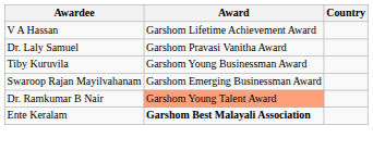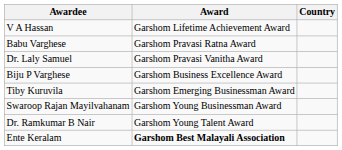+ row: Babu Varghese | Garshom Pravasi Ratna Award
+ row: Biju P Varghese | Garshom Business Excellence Award
Tiby Kuruvila | Award: Garshom Young Businessman Award -> Garshom Emerging Businessman Award
Swaroop Rajan Mayilvahanam | Award: Garshom Emerging Businessman Award -> Garshom Young Businessman Award
Dr. Ramkumar B Nair | Award: lightsalmon background -> no background
